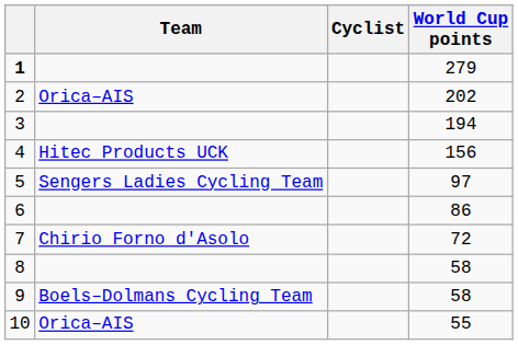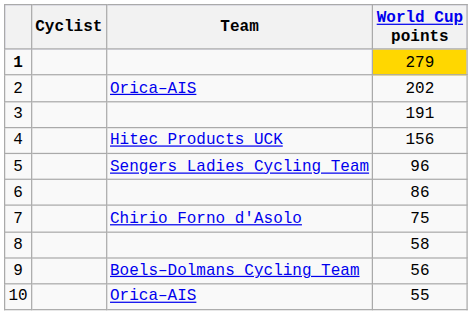columns swapped: Cyclist <-> Team
1 | World Cup points: no background -> gold background
3 | World Cup points: 194 -> 191
5 | World Cup points: 97 -> 96
7 | World Cup points: 72 -> 75
9 | World Cup points: 58 -> 56
